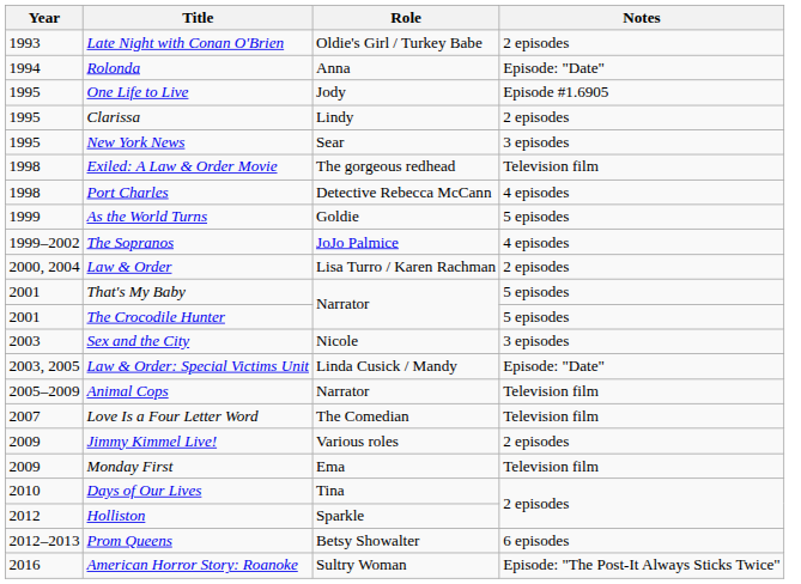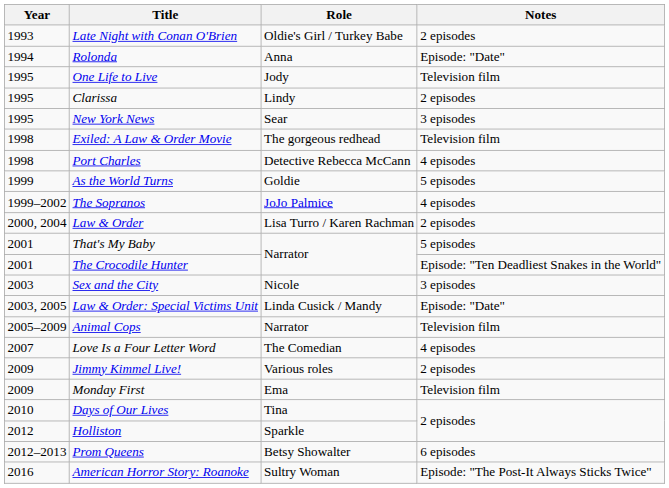One Life to Live | Notes: Episode #1.6905 -> Television film
The Crocodile Hunter | Notes: 5 episodes -> Episode: "Ten Deadliest Snakes in the World"
Love Is a Four Letter Word | Notes: Television film -> 4 episodes
